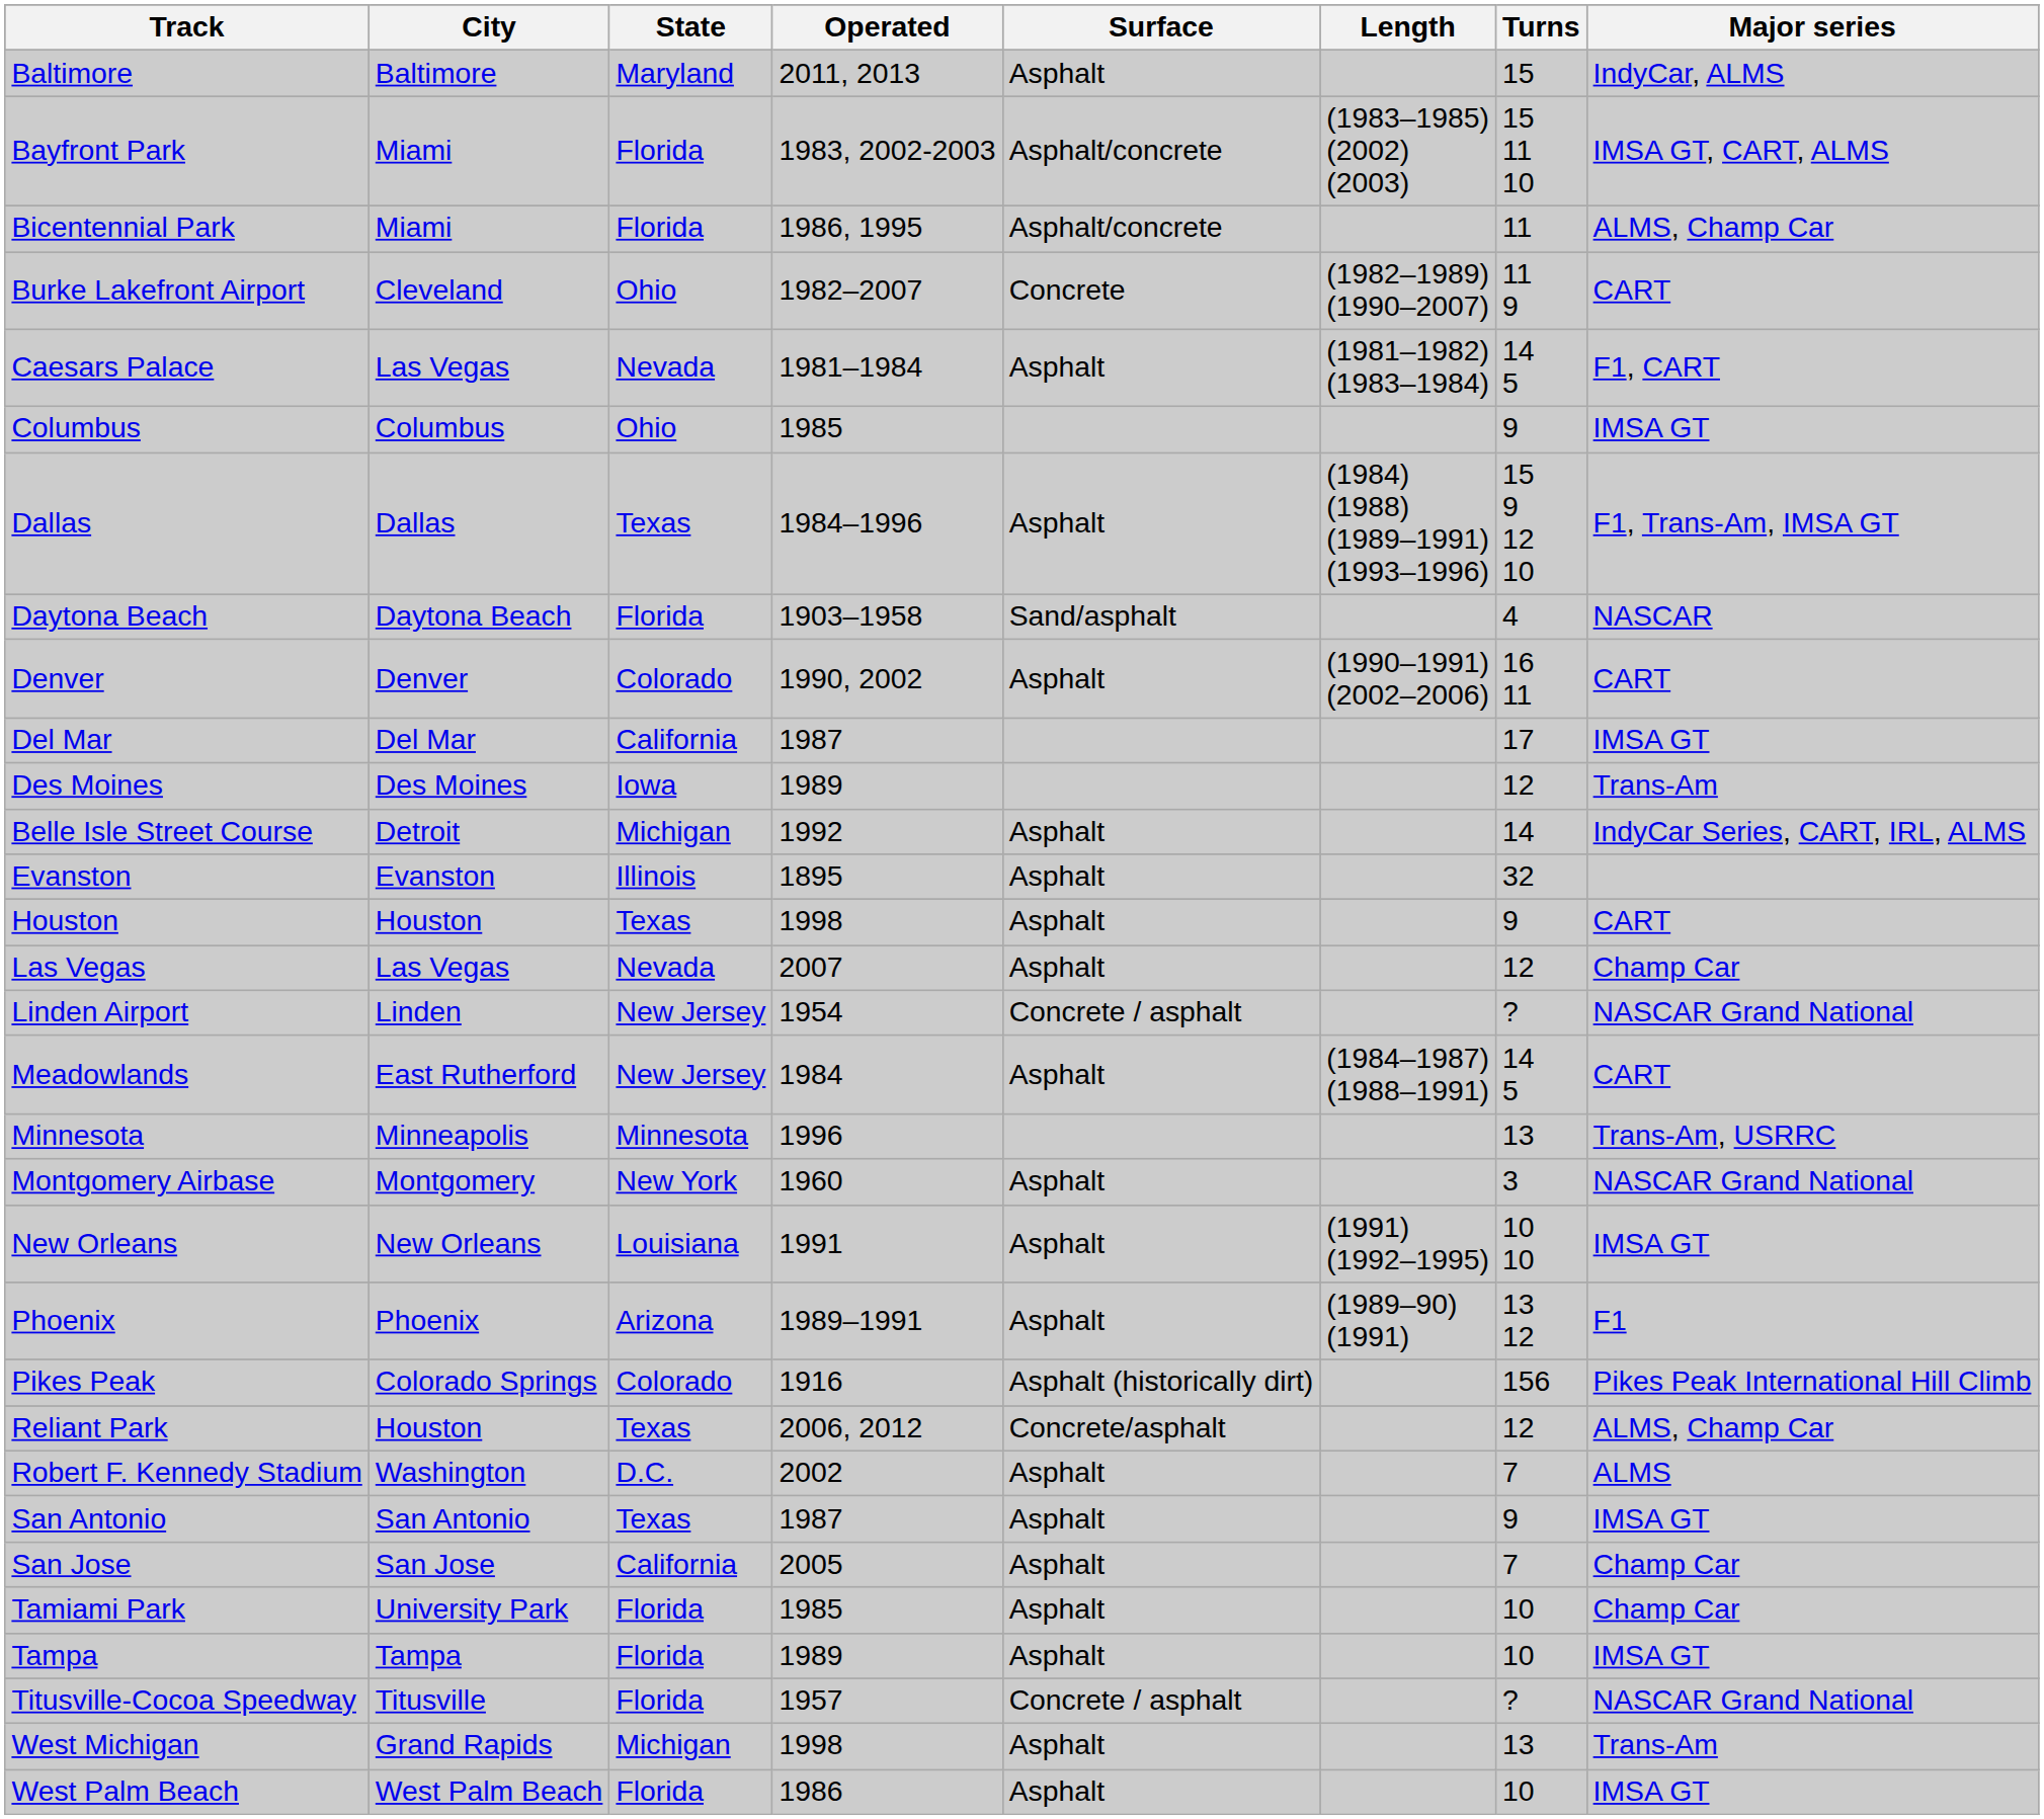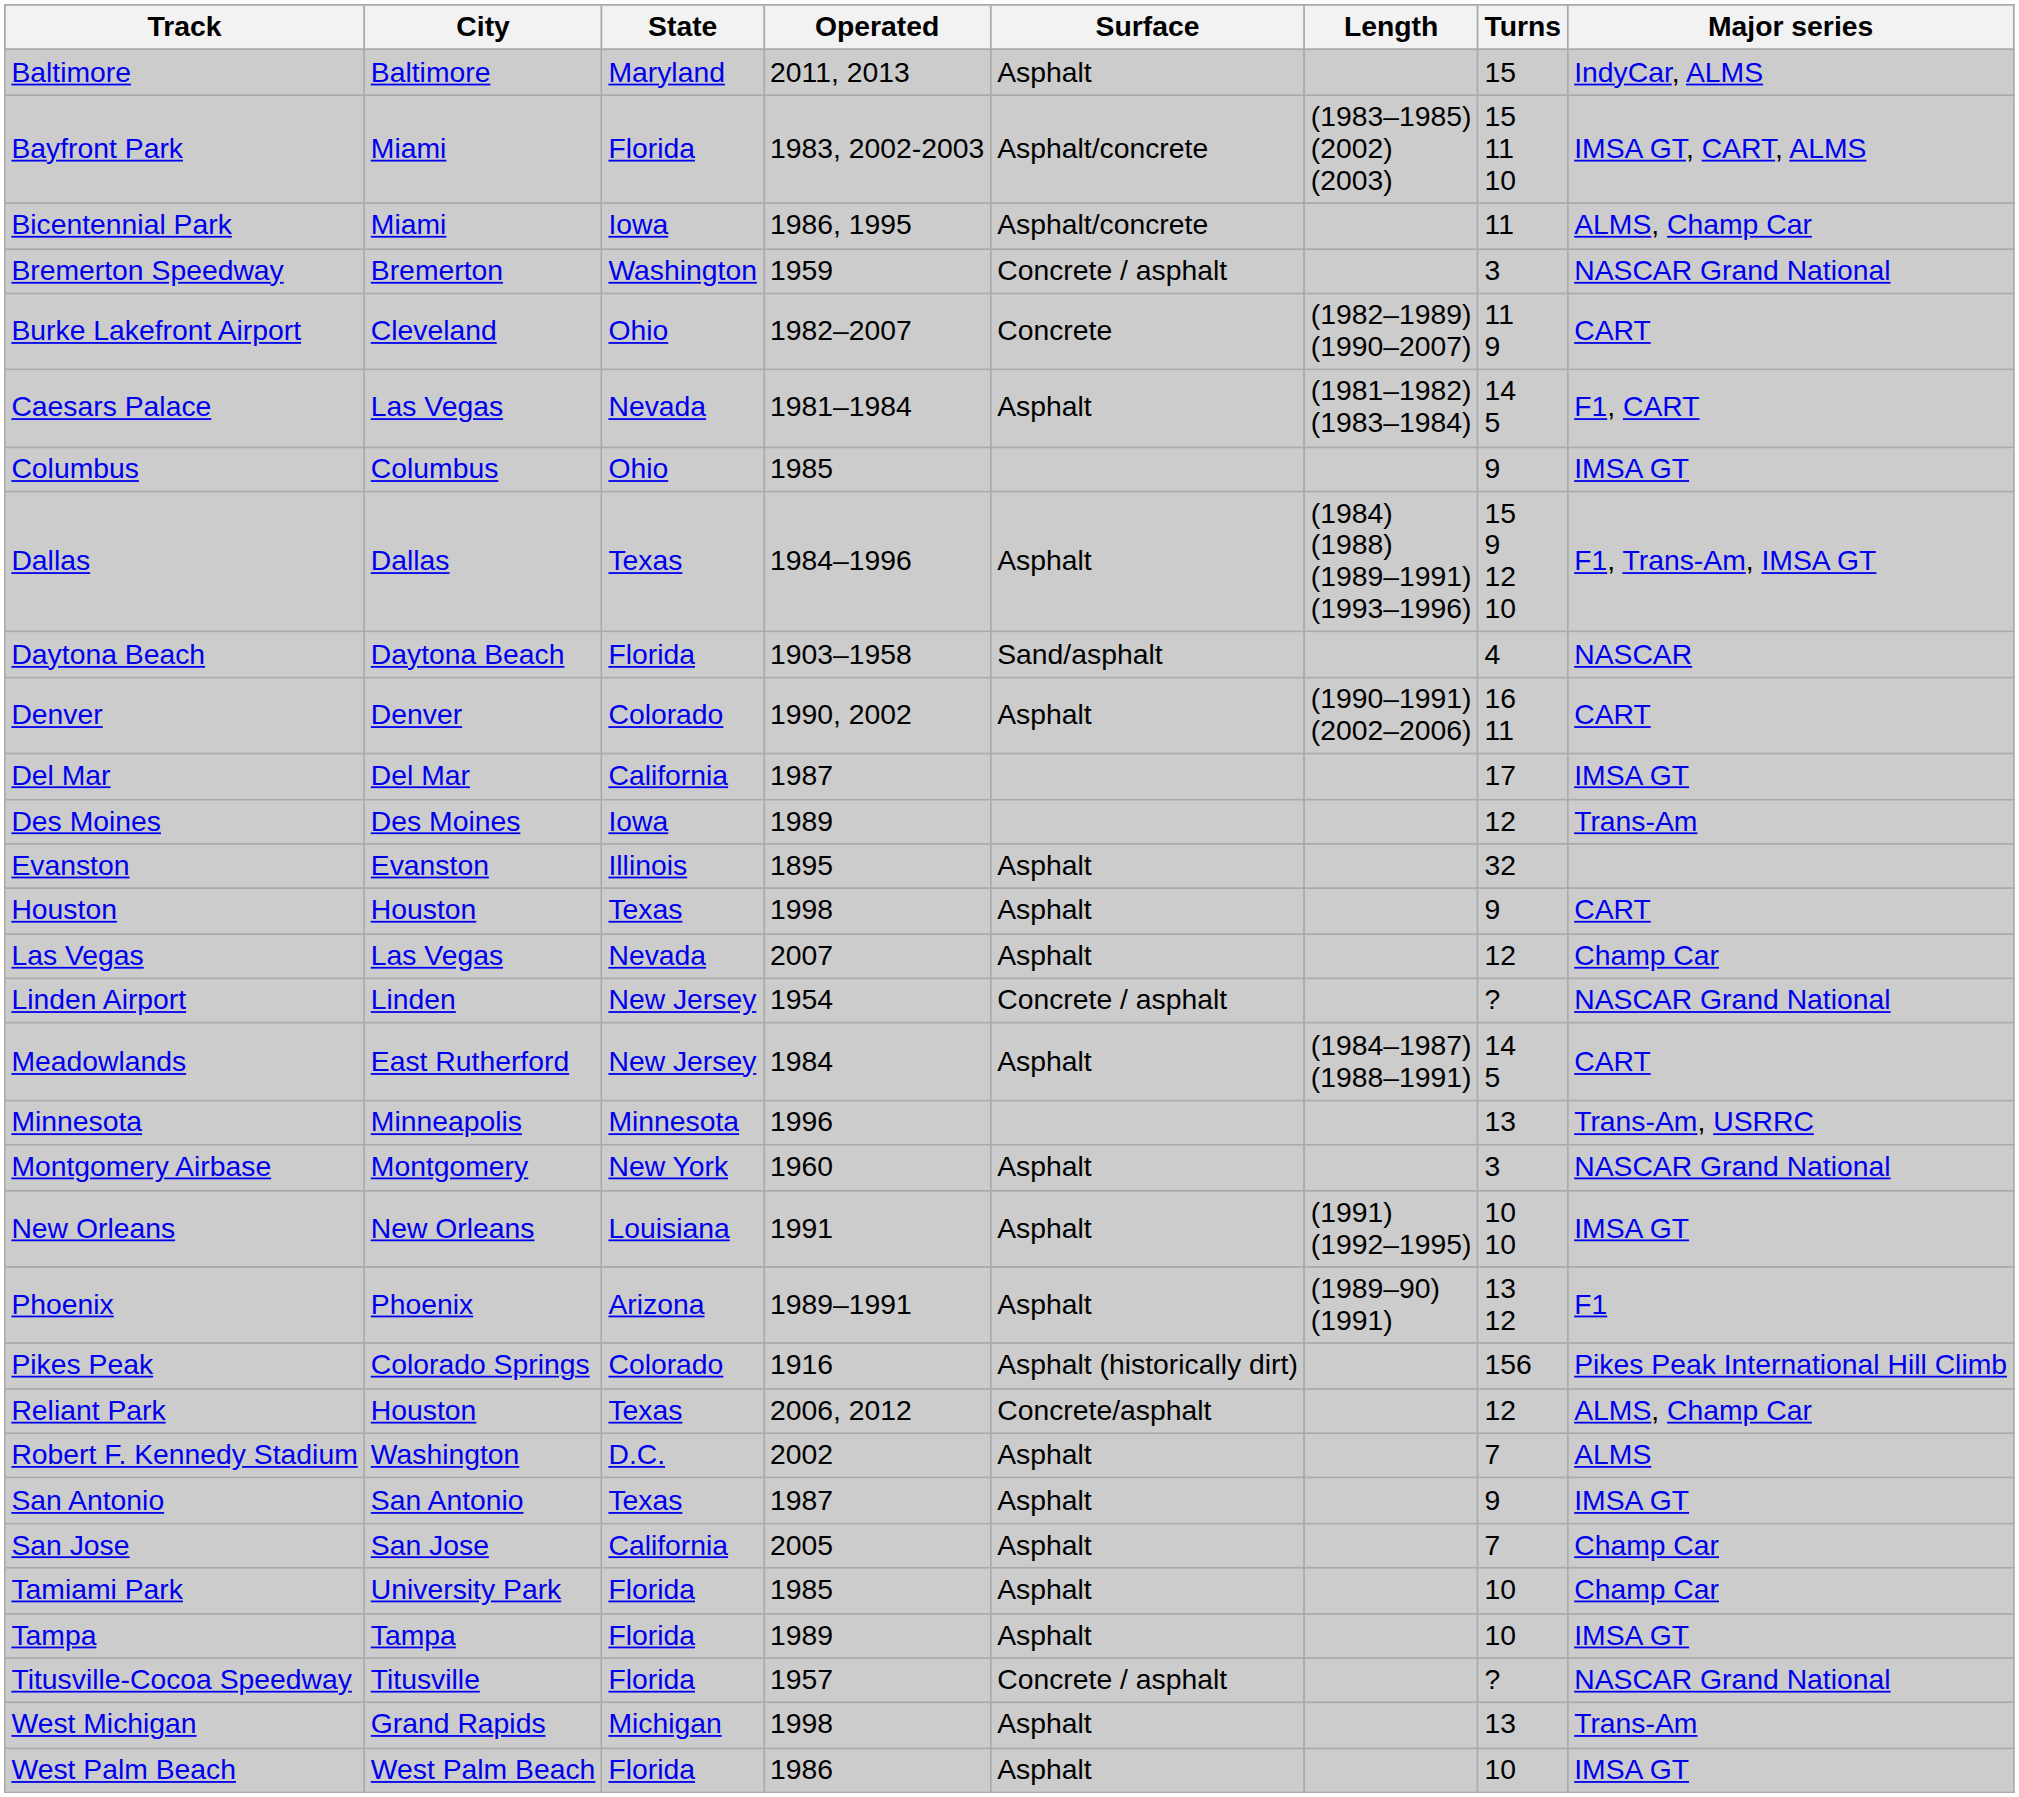Bicentennial Park | State: Florida -> Iowa
+ row: Bremerton Speedway | Bremerton | Washington | 1959 | Concrete / asphalt | 3 | NASCAR Grand National
- row: Belle Isle Street Course | Detroit | Michigan | 1992 | Asphalt | 14 | IndyCar Series, CART, IRL, ALMS
